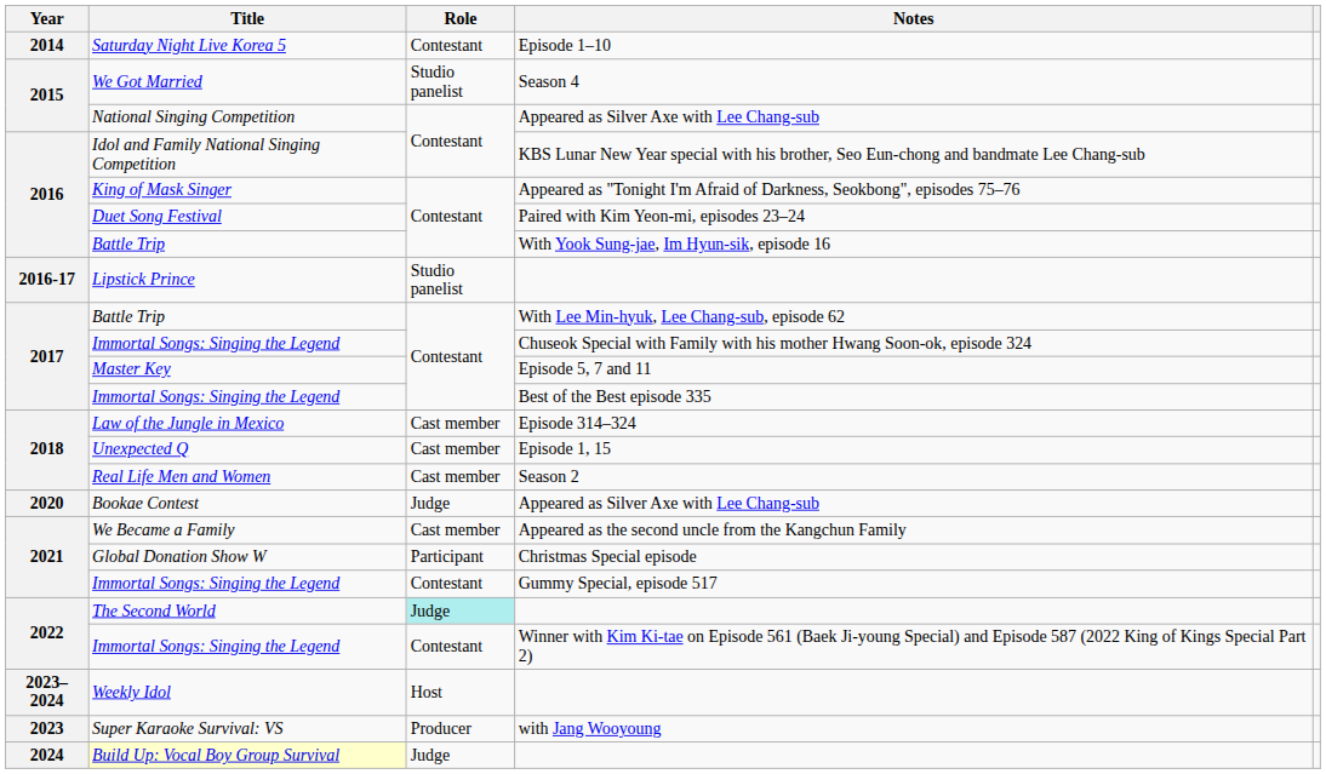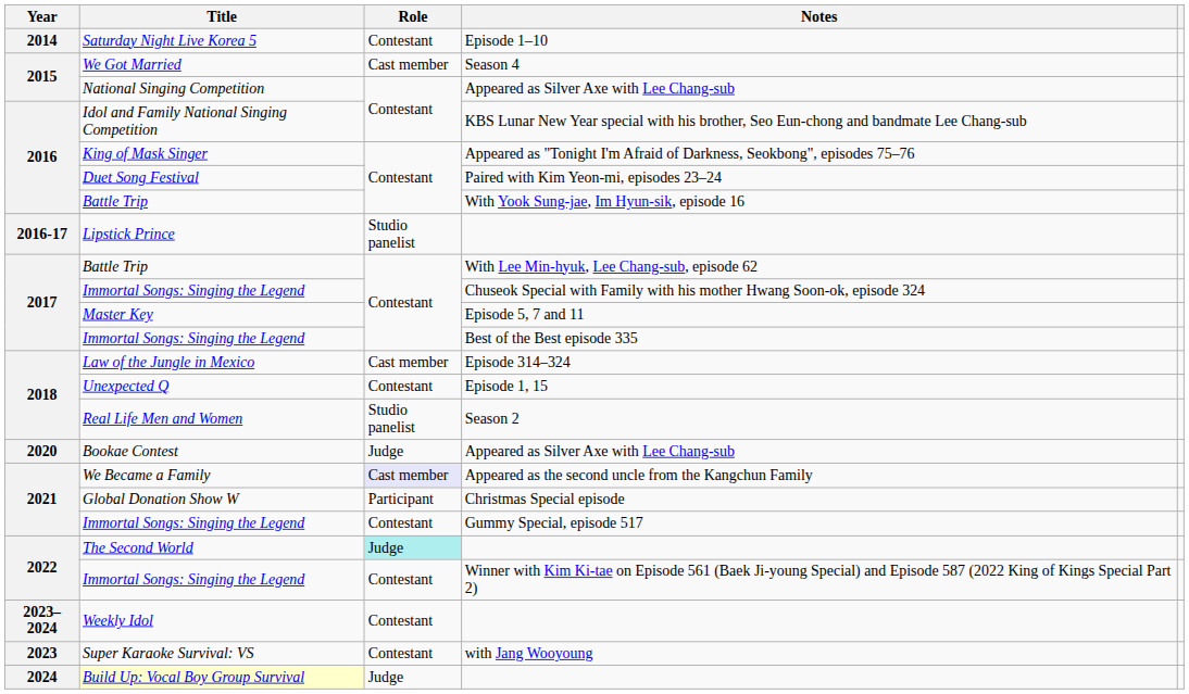We Got Married | Role: Studio panelist -> Cast member
Unexpected Q | Role: Cast member -> Contestant
Real Life Men and Women | Role: Cast member -> Studio panelist
We Became a Family | Role: no background -> lavender background
Weekly Idol | Role: Host -> Contestant
Super Karaoke Survival: VS | Role: Producer -> Contestant
